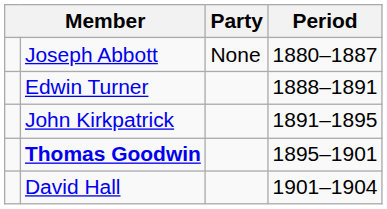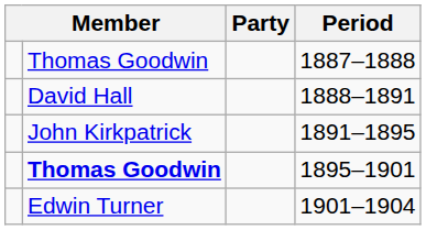- row: Joseph Abbott | None | 1880–1887
+ row: Thomas Goodwin | 1887–1888
1888–1891 | column 2: Edwin Turner -> David Hall
1901–1904 | column 2: David Hall -> Edwin Turner
